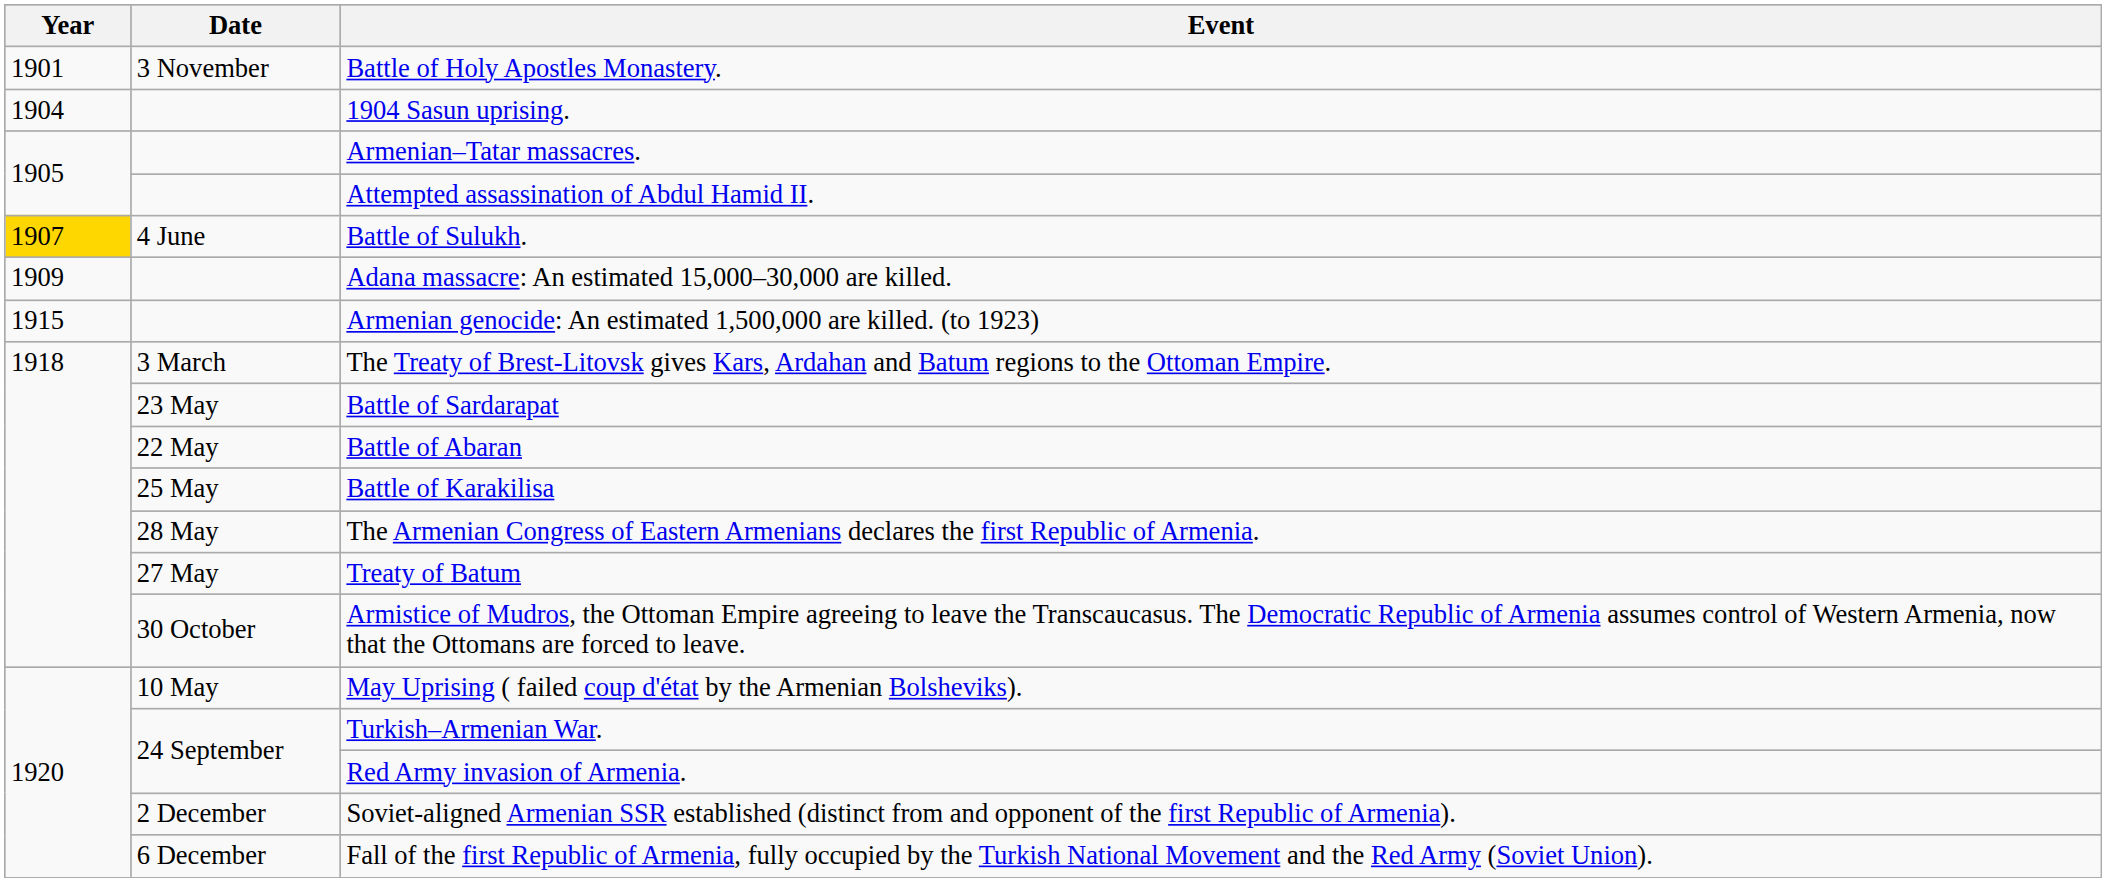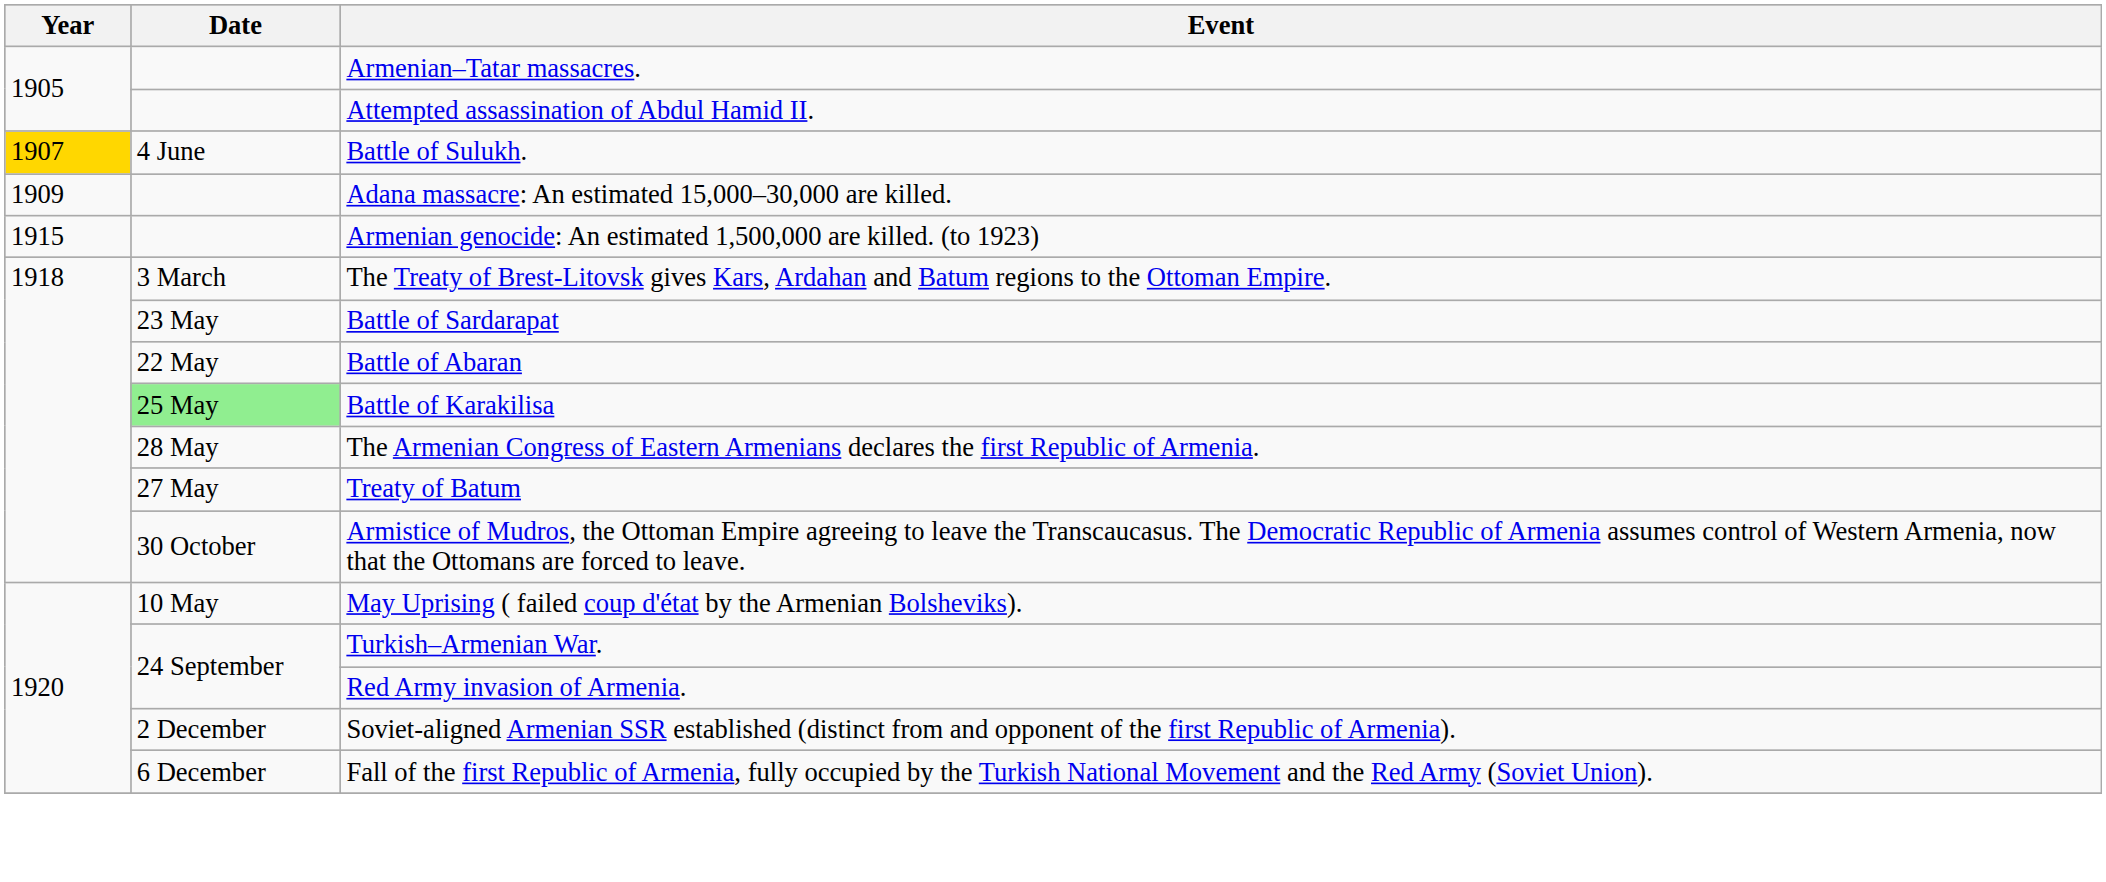- row: 1901 | 3 November | Battle of Holy Apostles Monastery.
- row: 1904 | 1904 Sasun uprising.
Battle of Karakilisa | Date: no background -> lightgreen background
